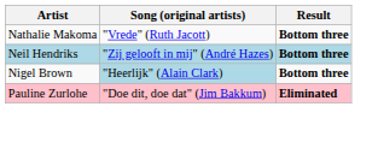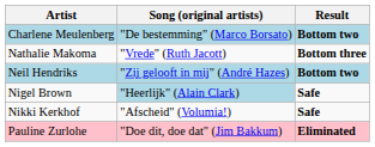+ row: Charlene Meulenberg | "De bestemming" (Marco Borsato) | Bottom two
Neil Hendriks | Result: Bottom three -> Bottom two
Nigel Brown | Result: Bottom three -> Safe
+ row: Nikki Kerkhof | "Afscheid" (Volumia!) | Safe
